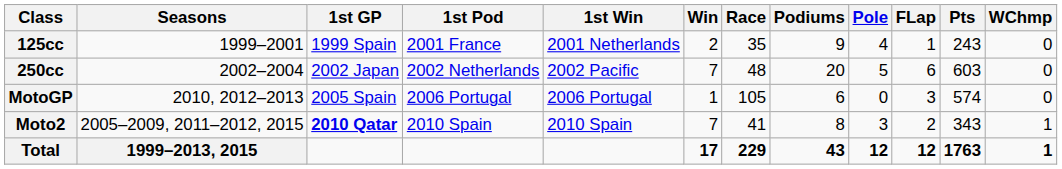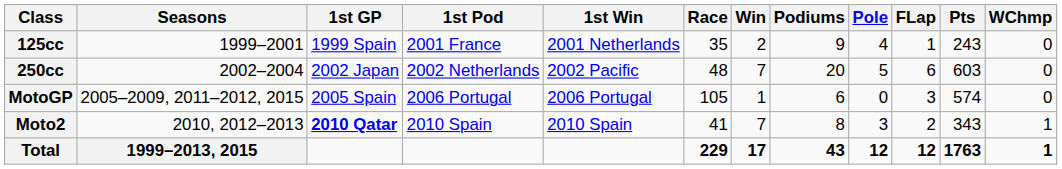columns swapped: Race <-> Win
MotoGP | Seasons: 2010, 2012–2013 -> 2005–2009, 2011–2012, 2015
Moto2 | Seasons: 2005–2009, 2011–2012, 2015 -> 2010, 2012–2013
